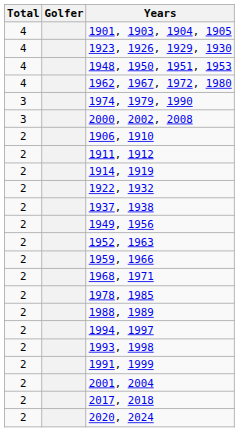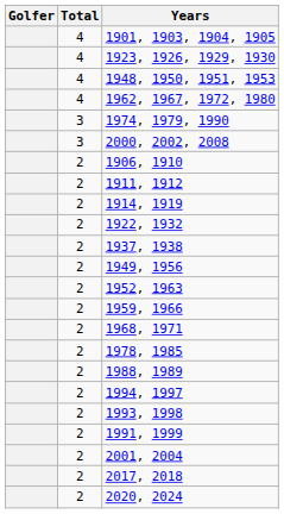columns swapped: Golfer <-> Total
